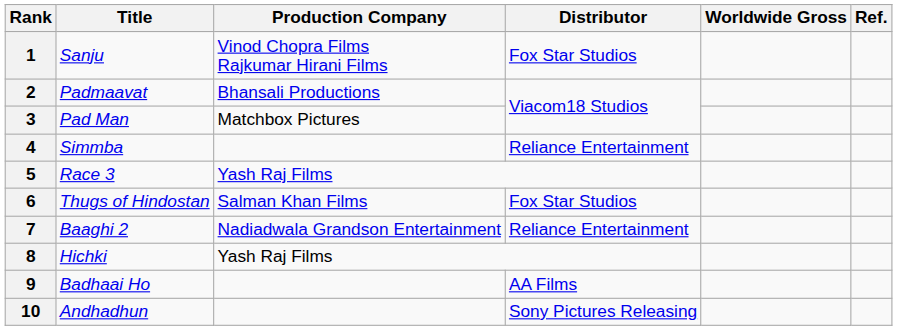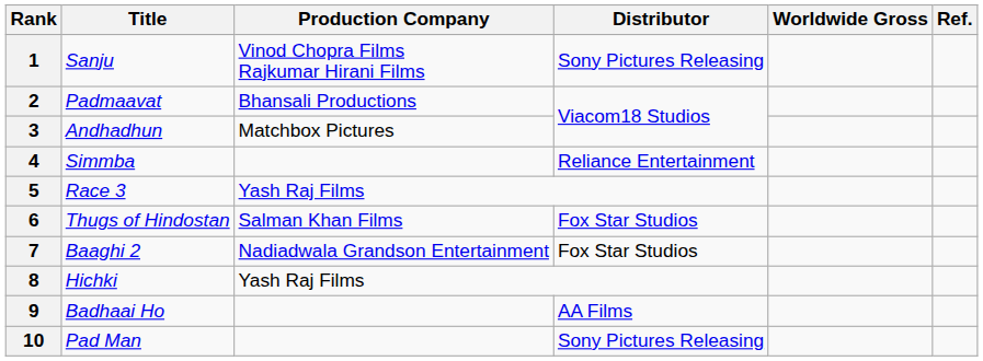1 | Distributor: Fox Star Studios -> Sony Pictures Releasing
3 | Title: Pad Man -> Andhadhun
7 | Distributor: Reliance Entertainment -> Fox Star Studios
10 | Title: Andhadhun -> Pad Man
